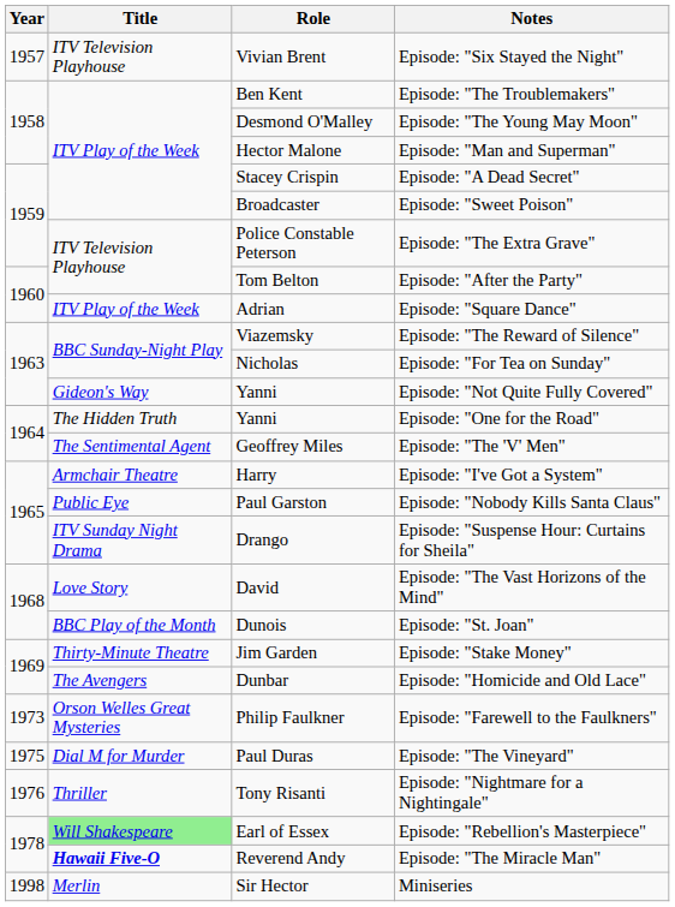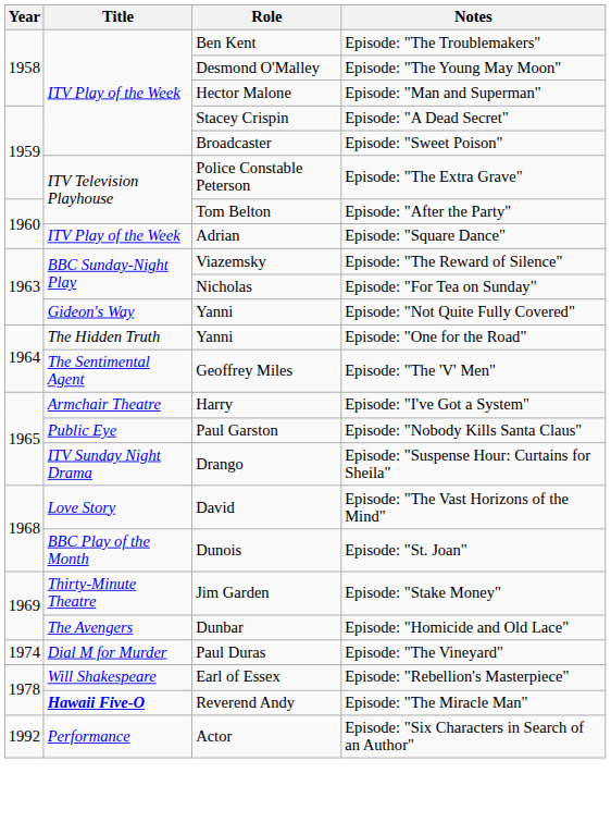- row: 1957 | ITV Television Playhouse | Vivian Brent | Episode: "Six Stayed the Night"
- row: 1973 | Orson Welles Great Mysteries | Philip Faulkner | Episode: "Farewell to the Faulkners"
Episode: "The Vineyard" | Year: 1975 -> 1974
- row: 1976 | Thriller | Tony Risanti | Episode: "Nightmare for a Nightingale"
Episode: "Rebellion's Masterpiece" | Title: lightgreen background -> no background
+ row: 1992 | Performance | Actor | Episode: "Six Characters in Search of an Author"
- row: 1998 | Merlin | Sir Hector | Miniseries
